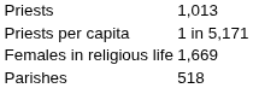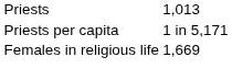- row: Parishes | 518
